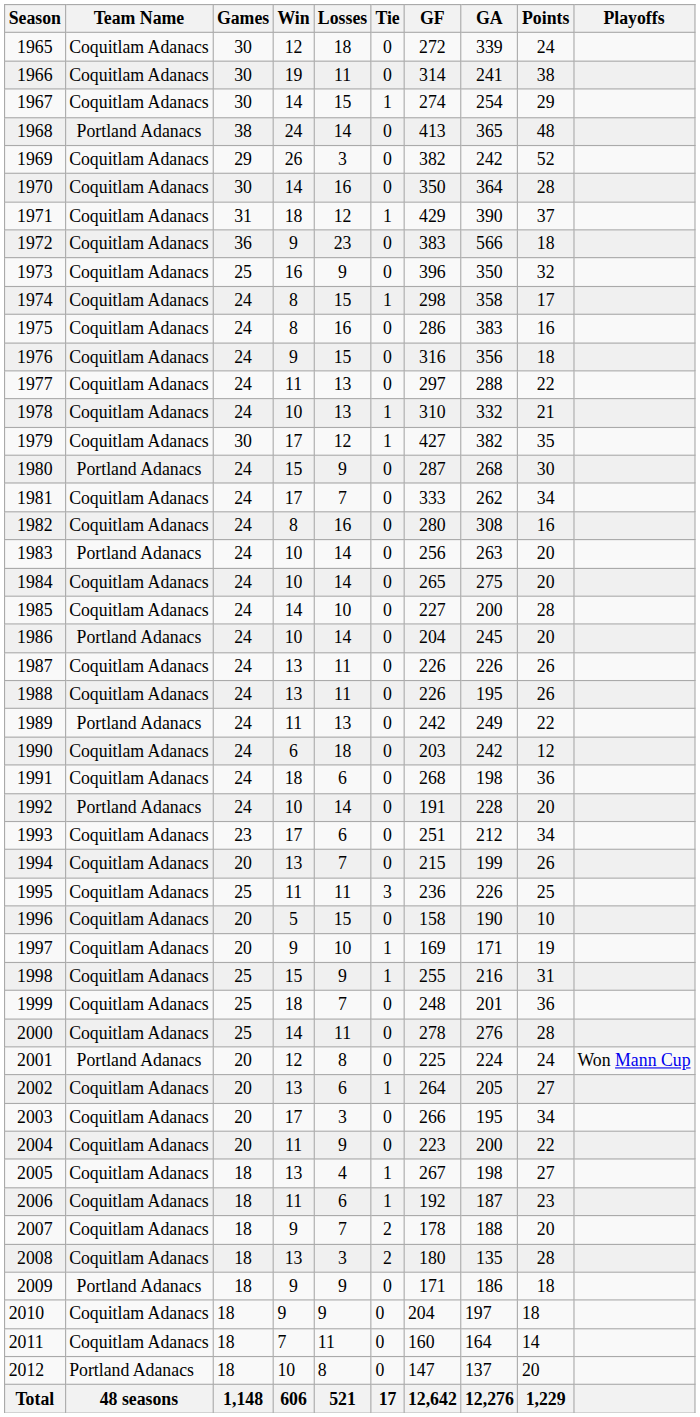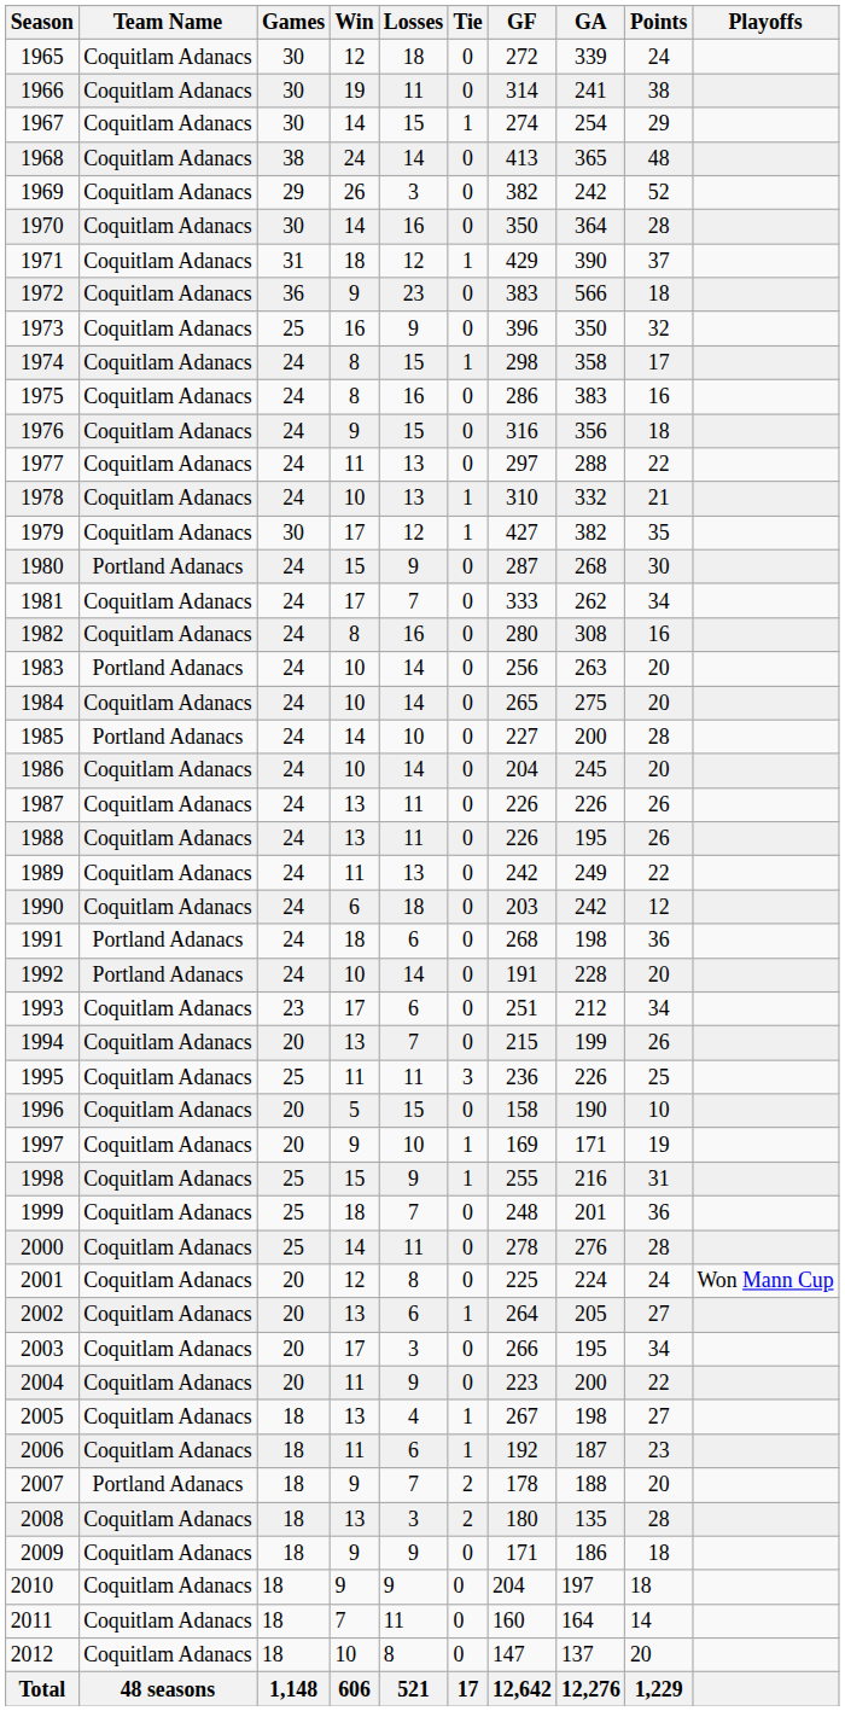1968 | Team Name: Portland Adanacs -> Coquitlam Adanacs
1985 | Team Name: Coquitlam Adanacs -> Portland Adanacs
1986 | Team Name: Portland Adanacs -> Coquitlam Adanacs
1989 | Team Name: Portland Adanacs -> Coquitlam Adanacs
1991 | Team Name: Coquitlam Adanacs -> Portland Adanacs
2001 | Team Name: Portland Adanacs -> Coquitlam Adanacs
2007 | Team Name: Coquitlam Adanacs -> Portland Adanacs
2009 | Team Name: Portland Adanacs -> Coquitlam Adanacs
2012 | Team Name: Portland Adanacs -> Coquitlam Adanacs
